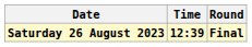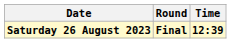columns swapped: Time <-> Round
